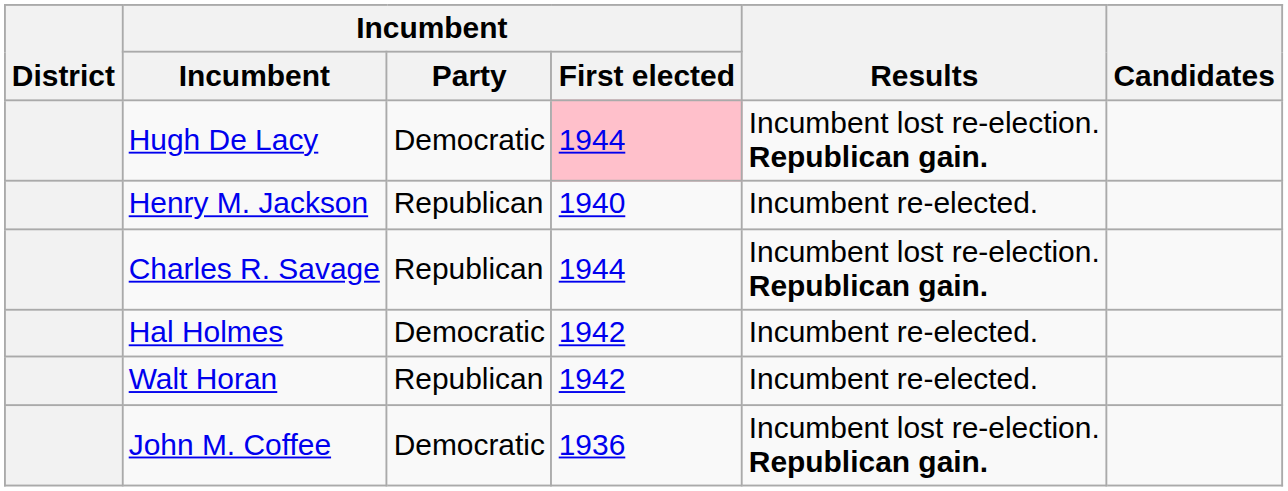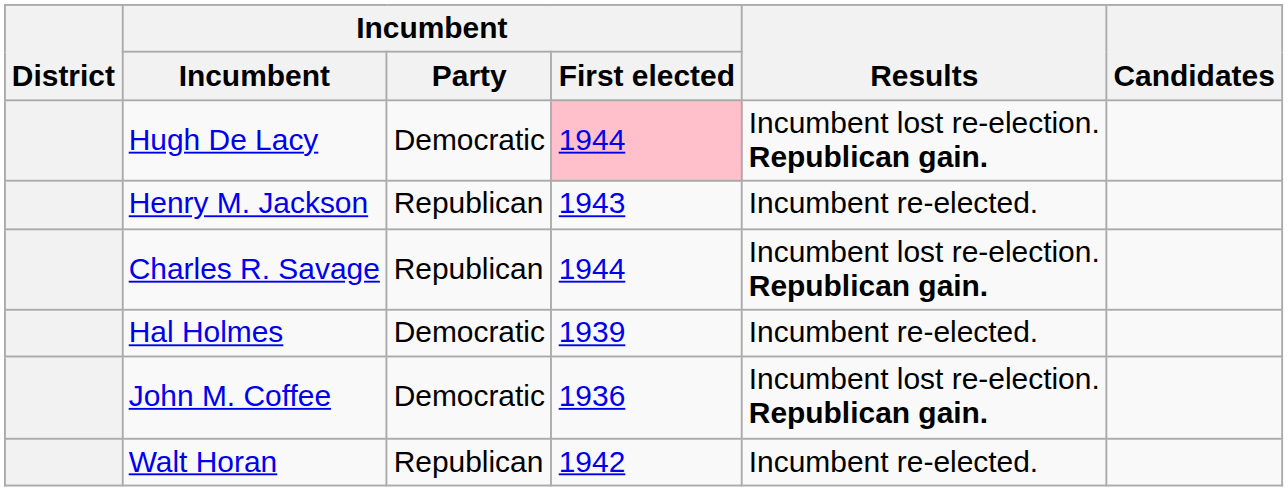Henry M. Jackson | Incumbent / First elected: 1940 -> 1943
Hal Holmes | Incumbent / First elected: 1942 -> 1939
rows swapped: Walt Horan <-> John M. Coffee
